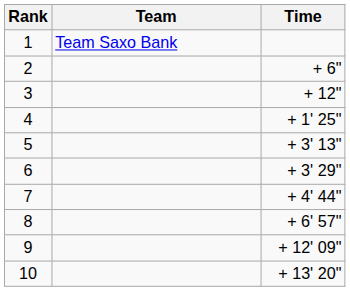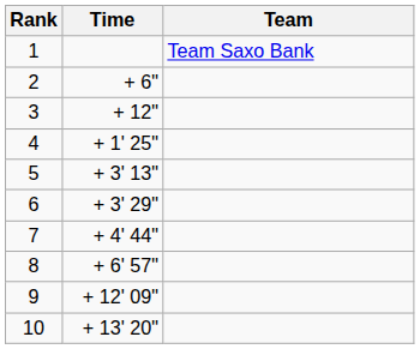columns swapped: Team <-> Time
